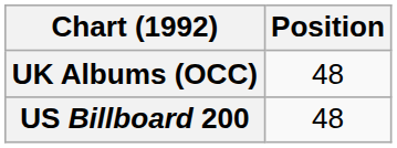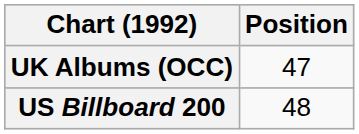UK Albums (OCC) | Position: 48 -> 47
